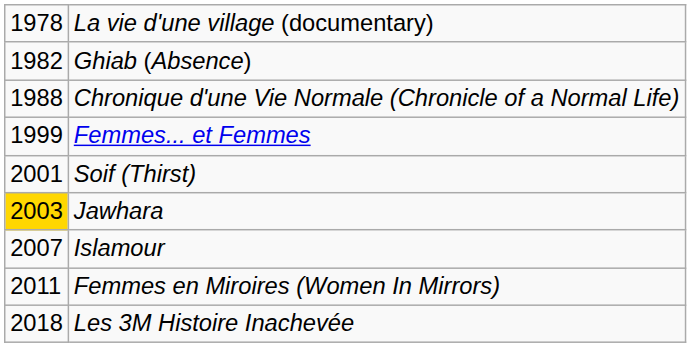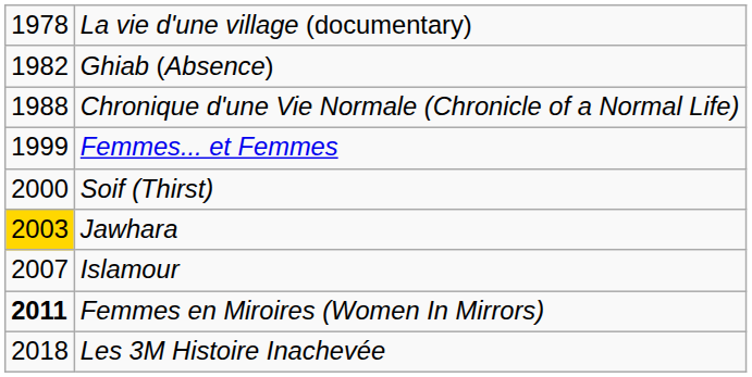Soif (Thirst) | column 1: 2001 -> 2000
Femmes en Miroires (Women In Mirrors) | column 1: normal -> bold
